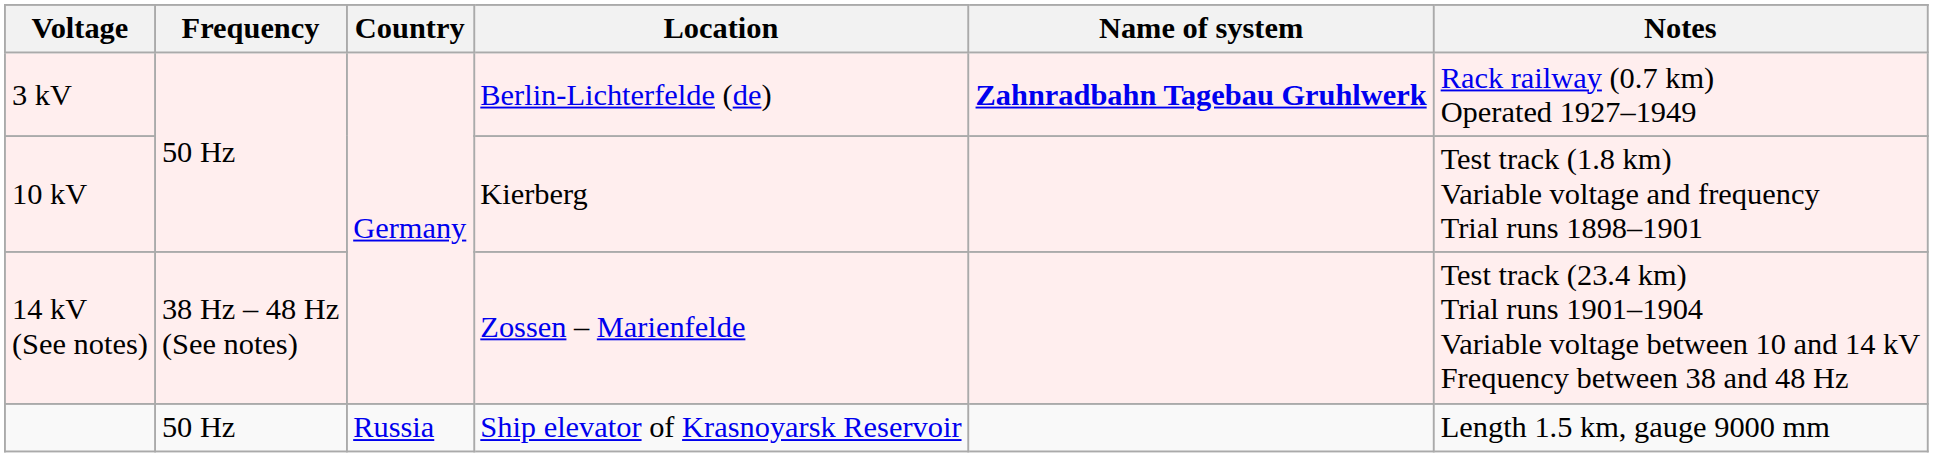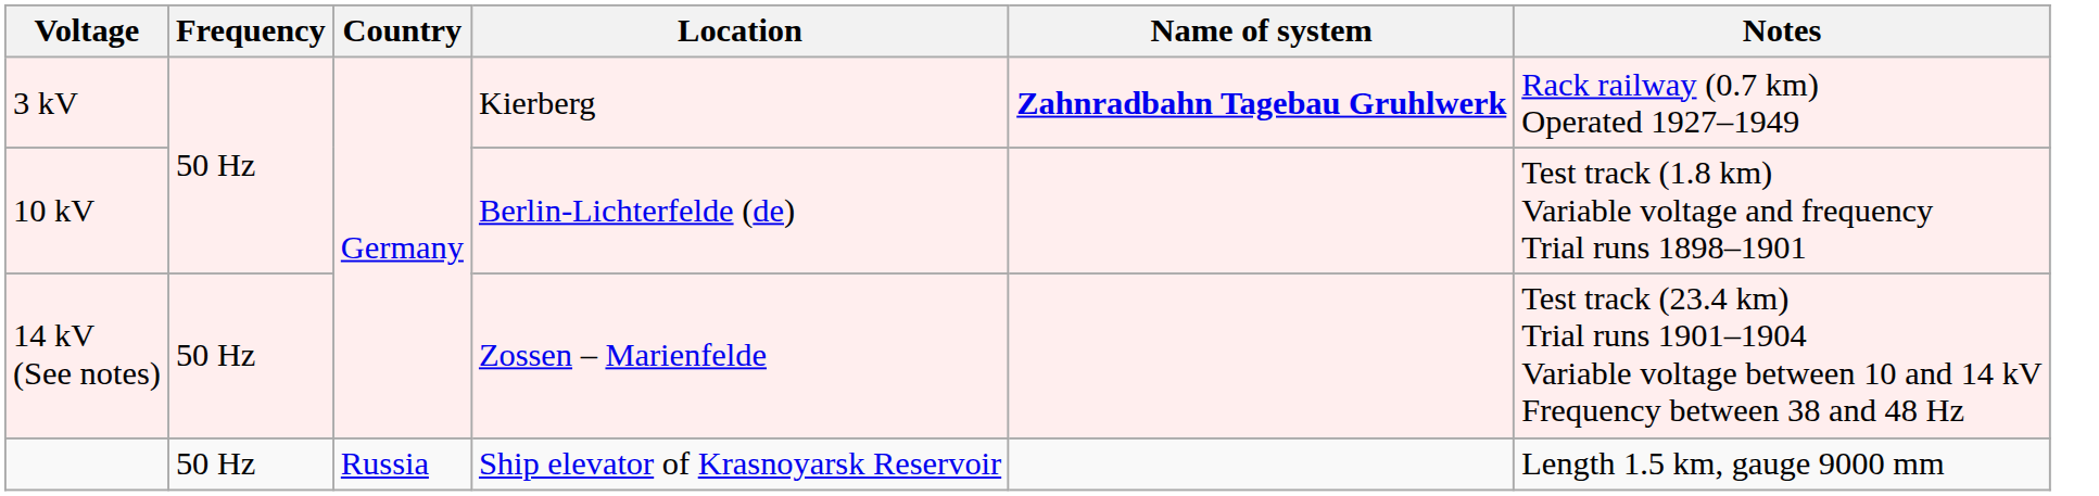3 kV | Location: Berlin-Lichterfelde (de) -> Kierberg
10 kV | Location: Kierberg -> Berlin-Lichterfelde (de)
14 kV (See notes) | Frequency: 38 Hz – 48 Hz (See notes) -> 50 Hz
